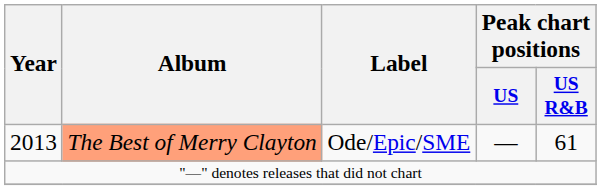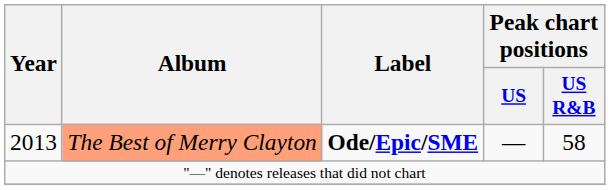2013 | Label: normal -> bold
2013 | Peak chart positions / US R&B: 61 -> 58
